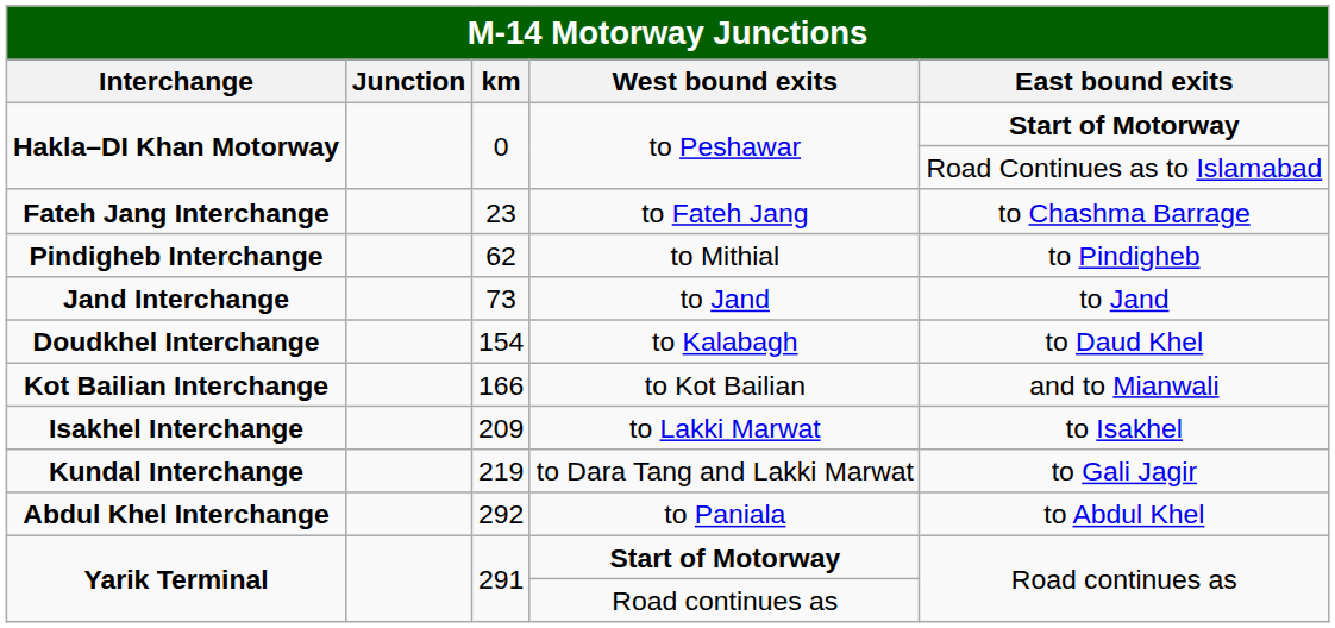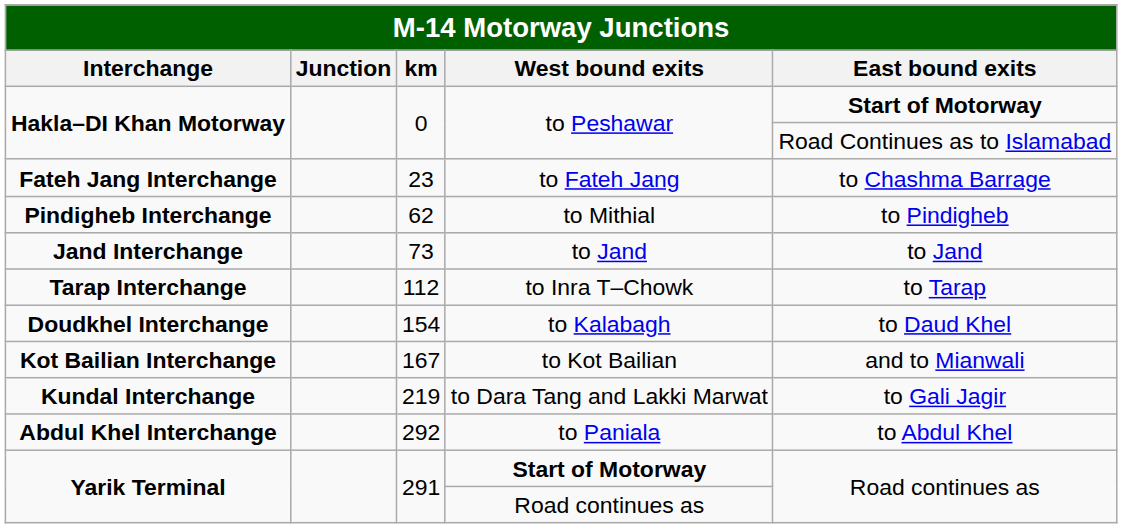+ row: Tarap Interchange | 112 | to Inra T–Chowk | to Tarap
to Kot Bailian | km: 166 -> 167
- row: Isakhel Interchange | 209 | to Lakki Marwat | to Isakhel
